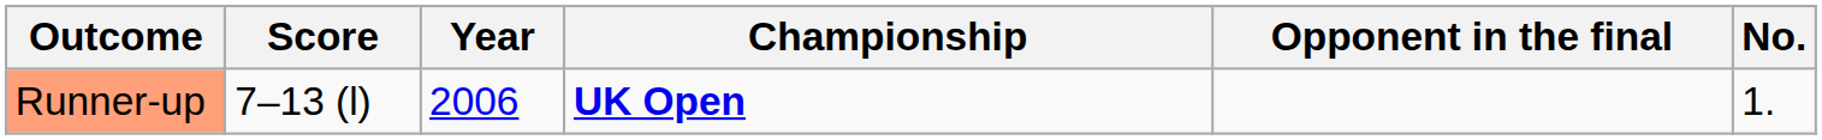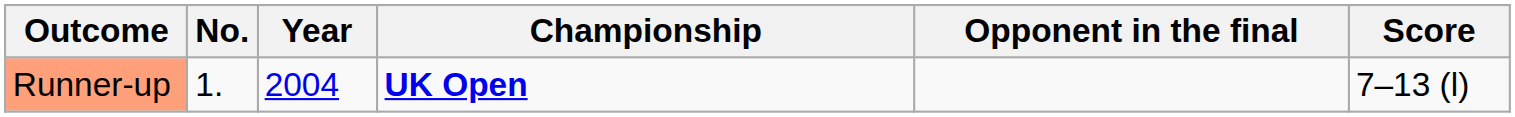columns swapped: No. <-> Score
Runner-up | Year: 2006 -> 2004
